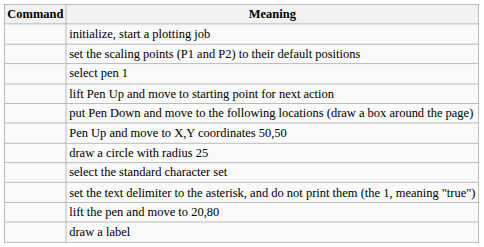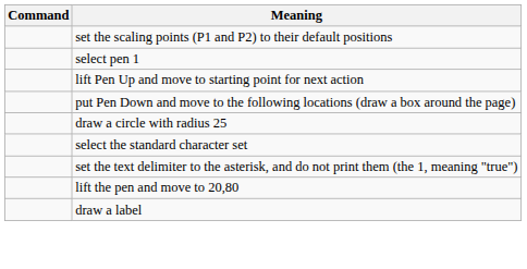- row: initialize, start a plotting job
- row: Pen Up and move to X,Y coordinates 50,50
